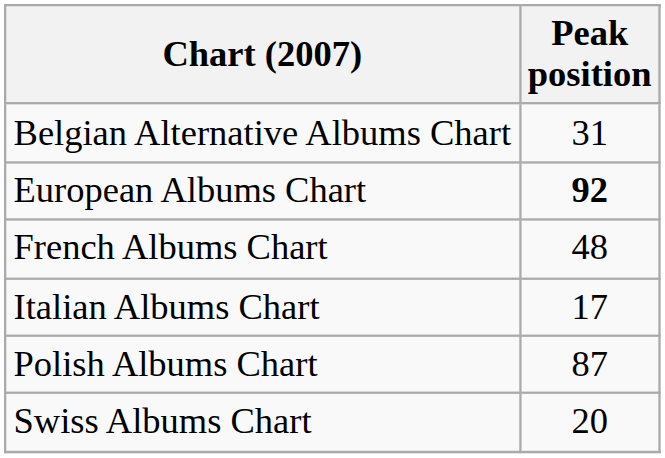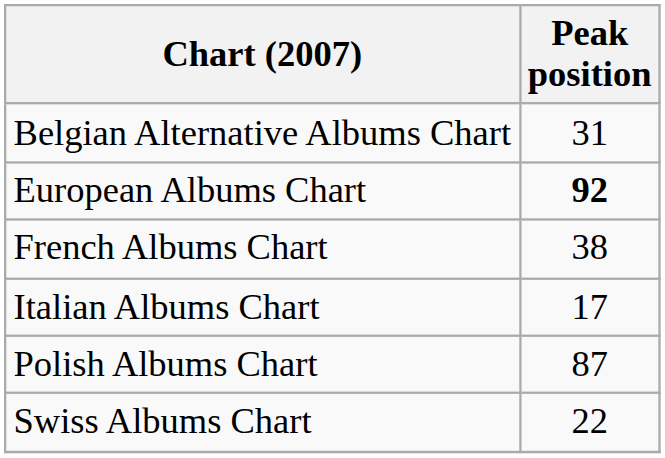French Albums Chart | Peak position: 48 -> 38
Swiss Albums Chart | Peak position: 20 -> 22
